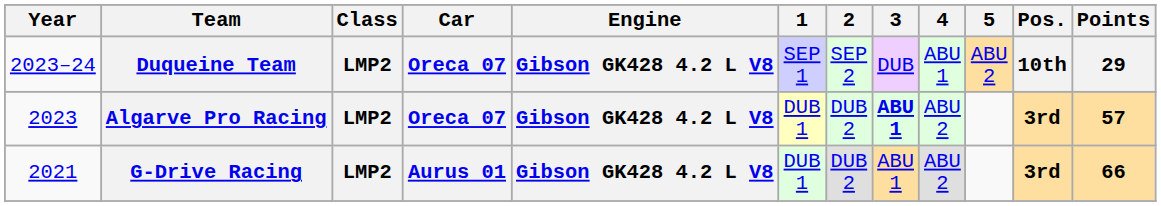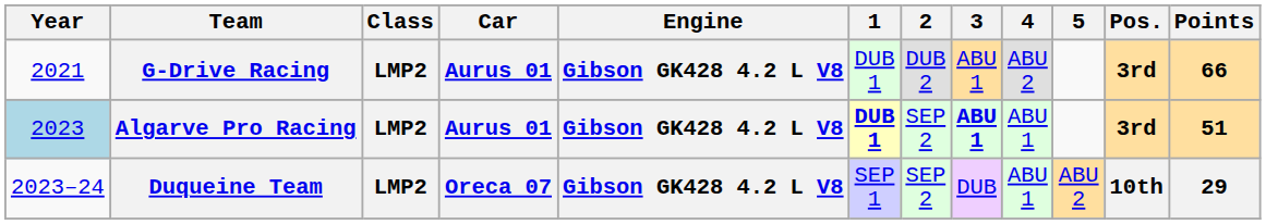rows swapped: G-Drive Racing <-> Duqueine Team
Algarve Pro Racing | Year: no background -> lightblue background
Algarve Pro Racing | Car: Oreca 07 -> Aurus 01
Algarve Pro Racing | 1: normal -> bold
Algarve Pro Racing | 2: DUB 2 -> SEP 2
Algarve Pro Racing | 4: ABU 2 -> ABU 1
Algarve Pro Racing | Points: 57 -> 51
